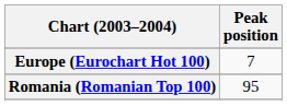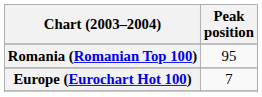rows swapped: Europe (Eurochart Hot 100) <-> Romania (Romanian Top 100)
